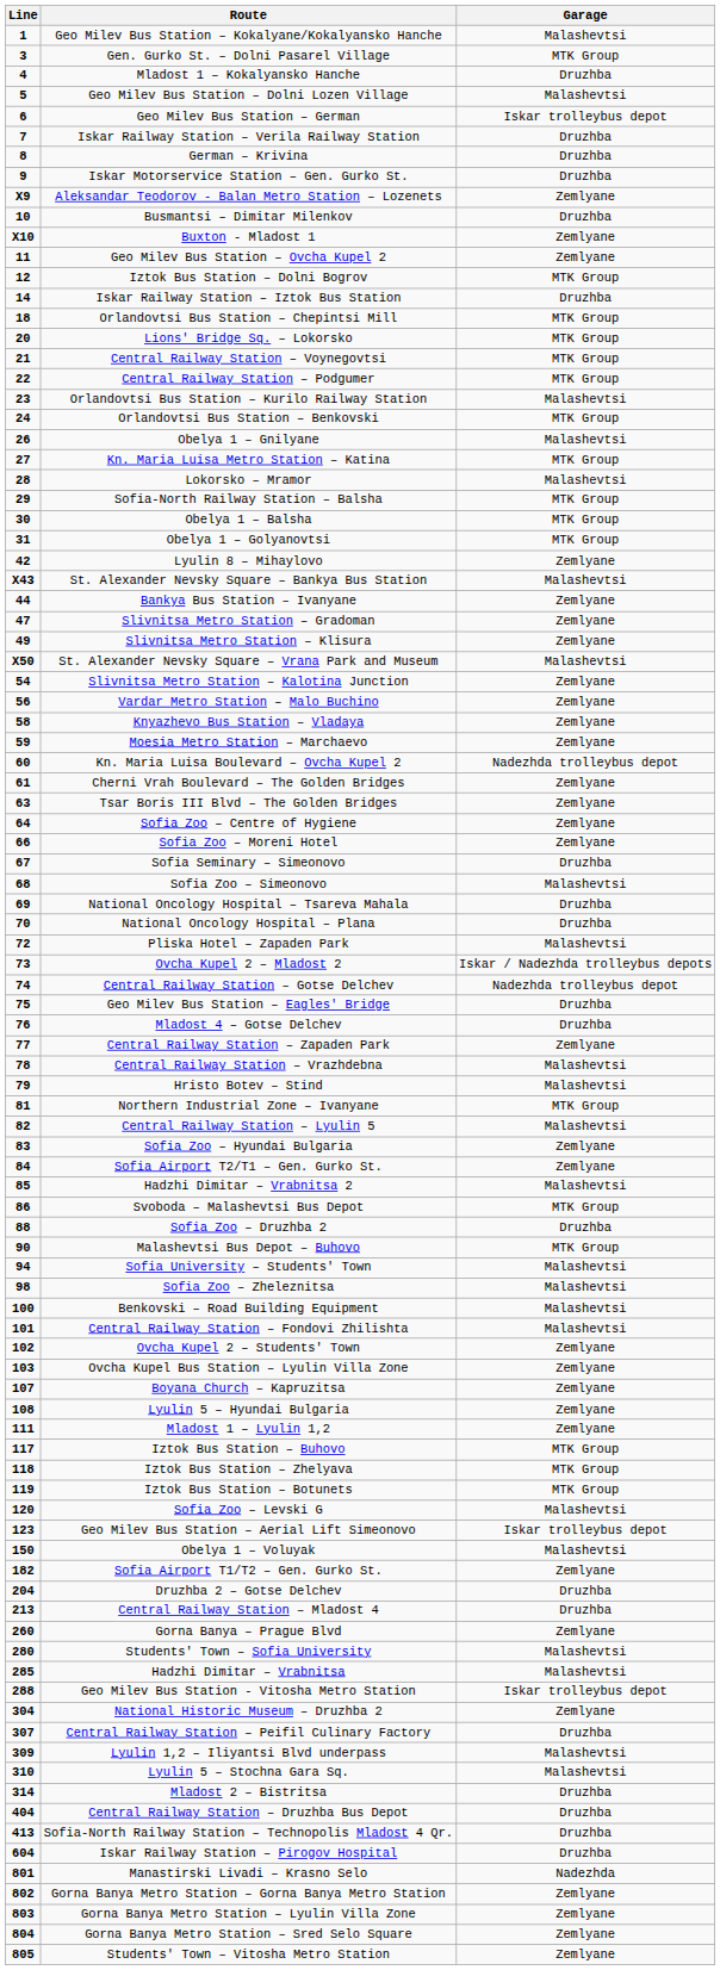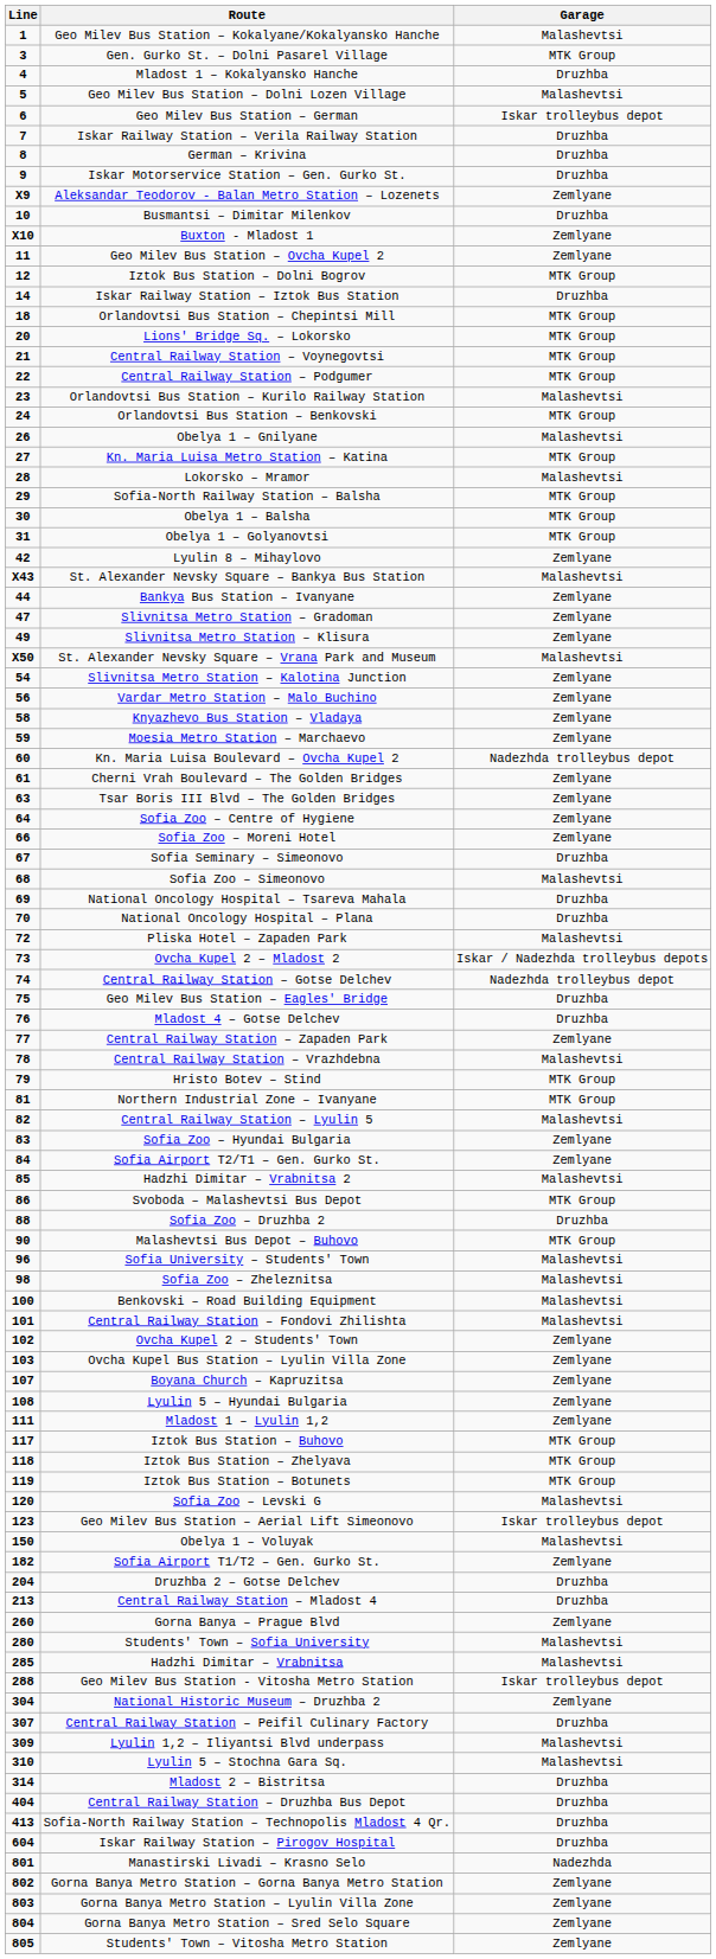Hristo Botev – Stind | Garage: Malashevtsi -> MTK Group
Sofia University – Students' Town | Line: 94 -> 96
